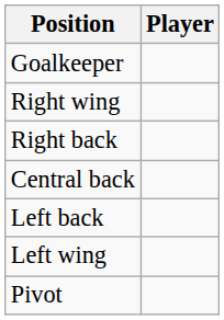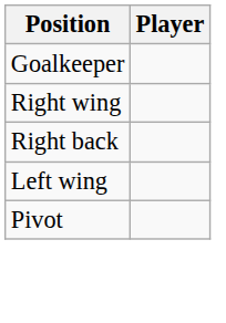- row: Central back
- row: Left back
